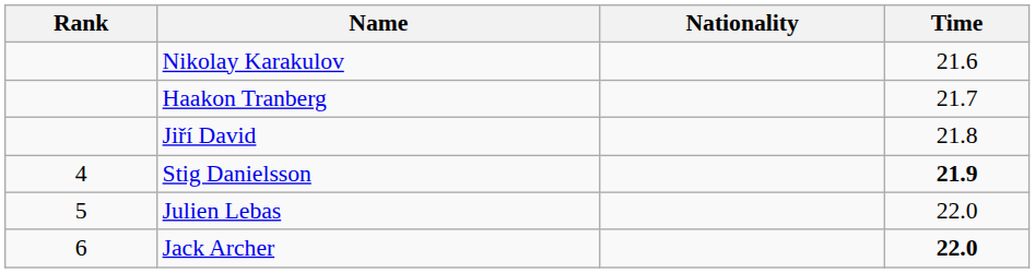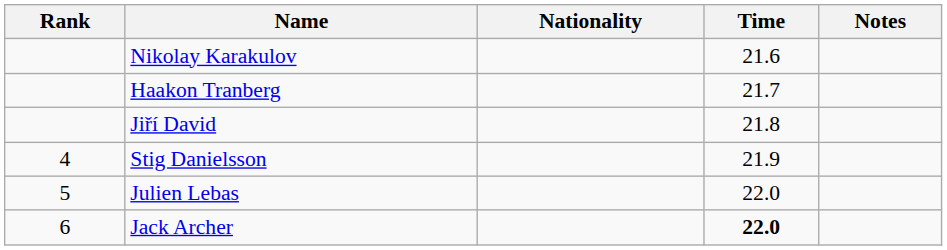+ column: Notes
Stig Danielsson | Time: bold -> normal
